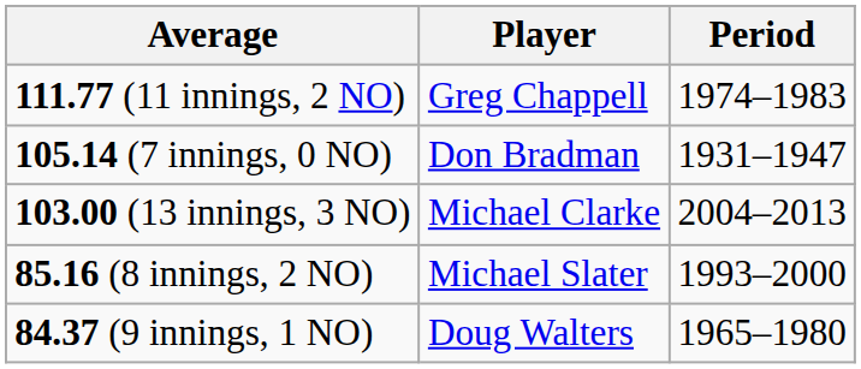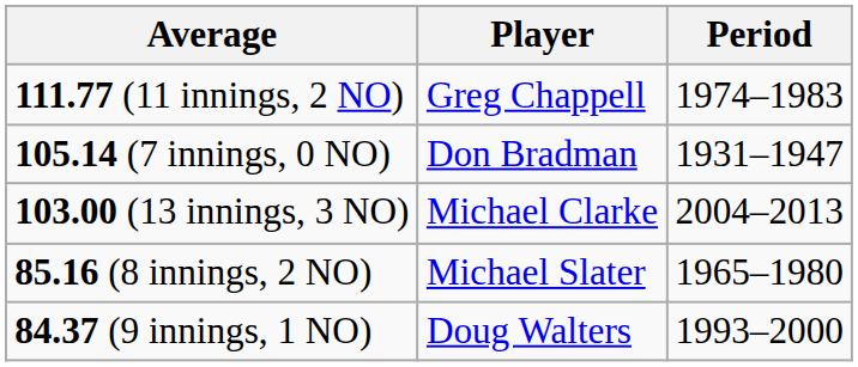85.16 (8 innings, 2 NO) | Period: 1993–2000 -> 1965–1980
84.37 (9 innings, 1 NO) | Period: 1965–1980 -> 1993–2000
